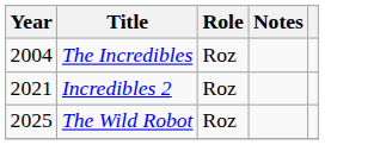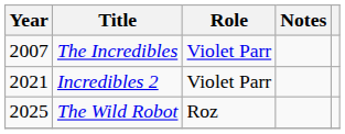The Incredibles | Year: 2004 -> 2007
The Incredibles | Role: Roz -> Violet Parr
Incredibles 2 | Role: Roz -> Violet Parr
